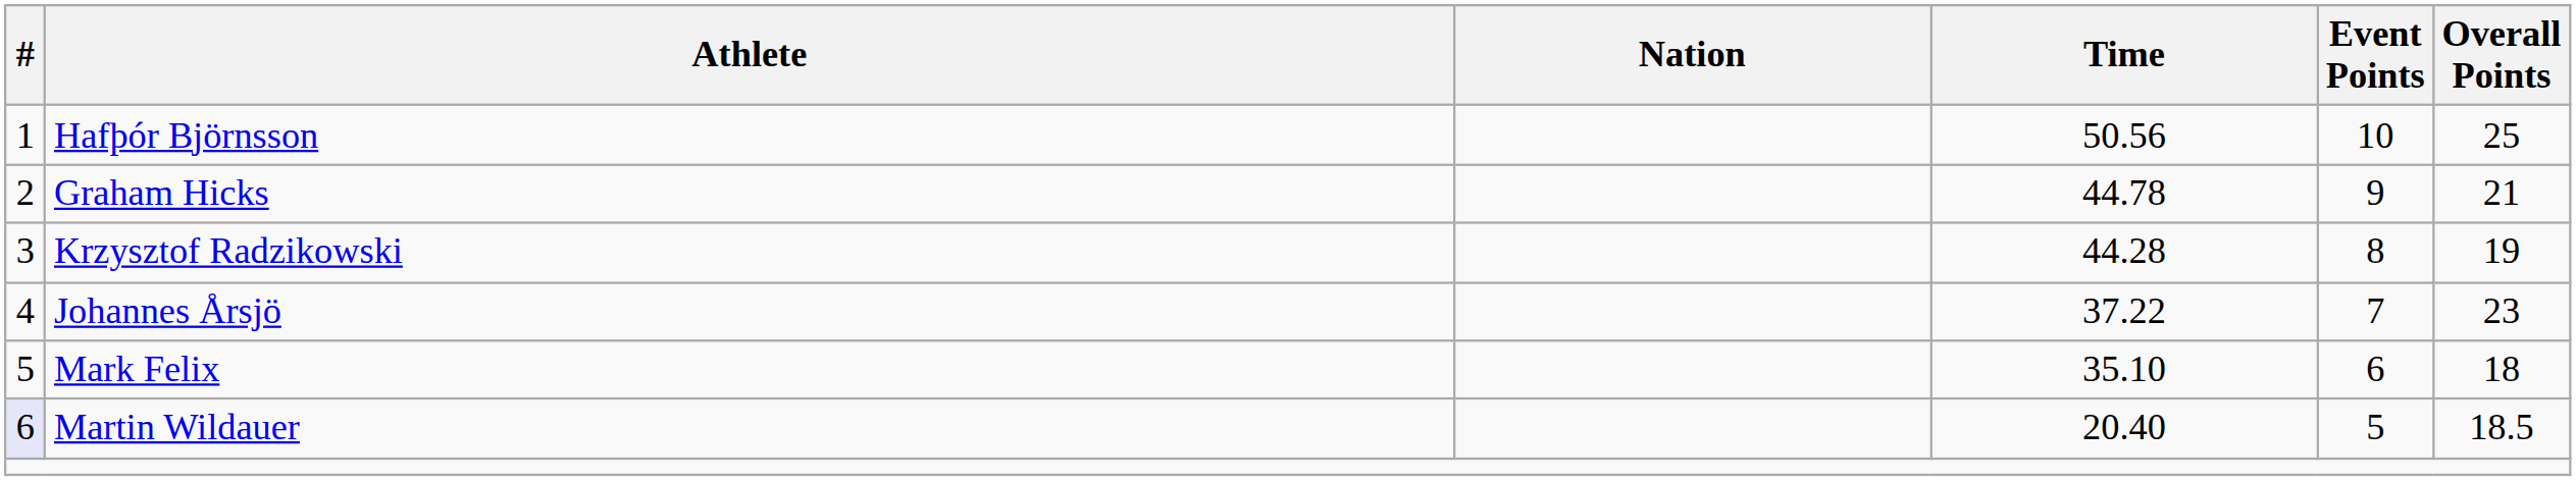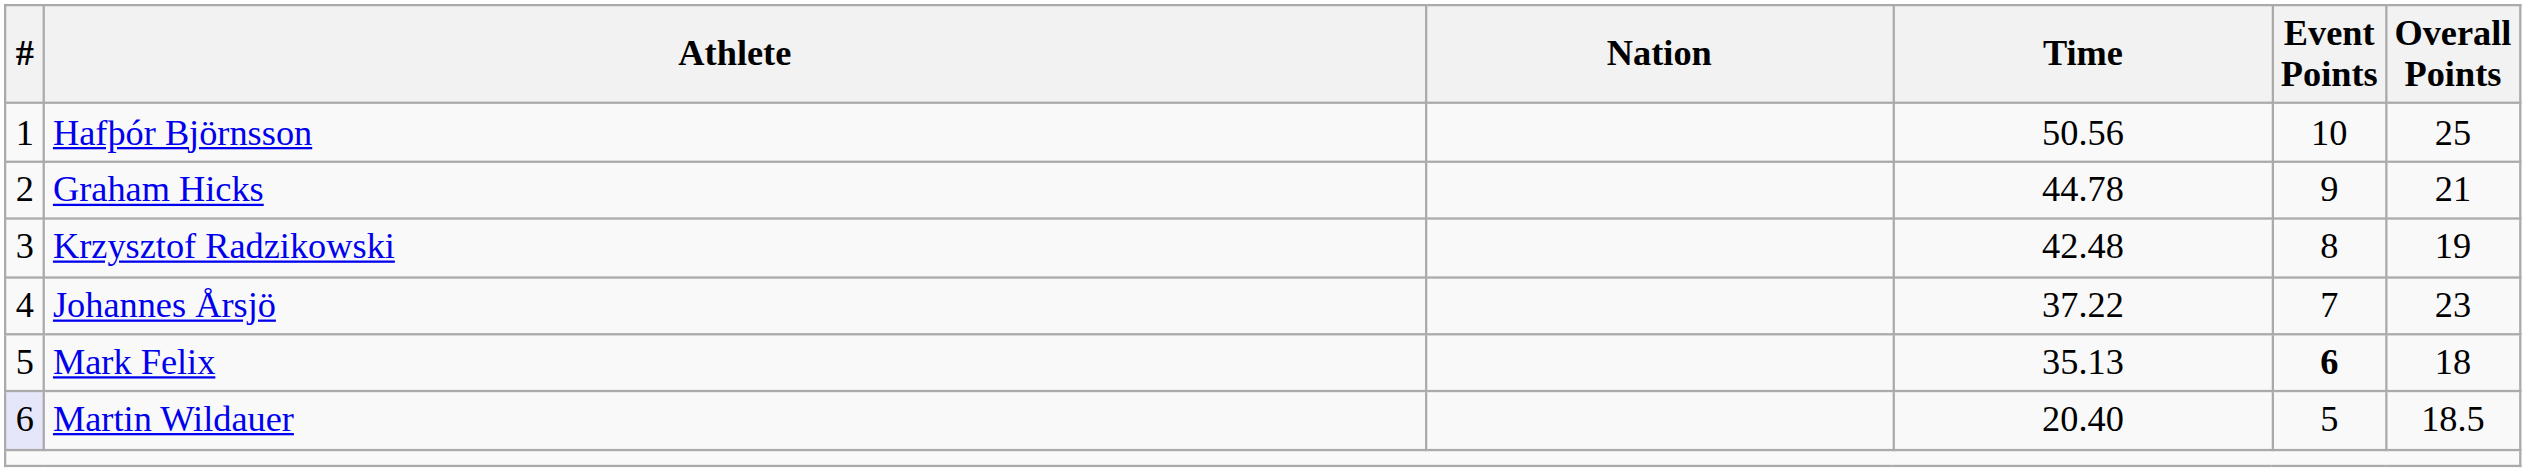Krzysztof Radzikowski | Time: 44.28 -> 42.48
Mark Felix | Time: 35.10 -> 35.13
Mark Felix | Event Points: normal -> bold
